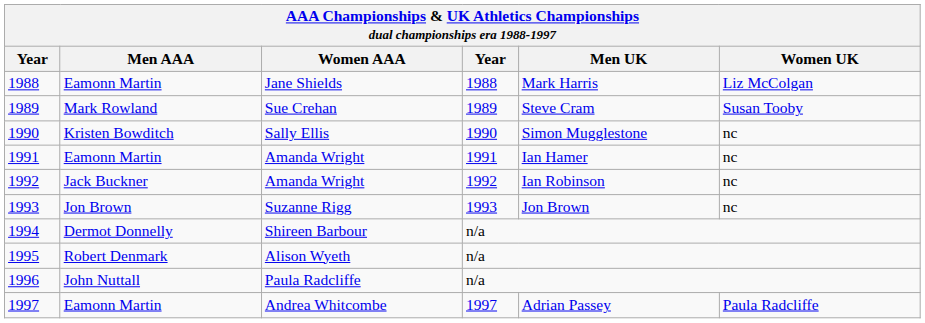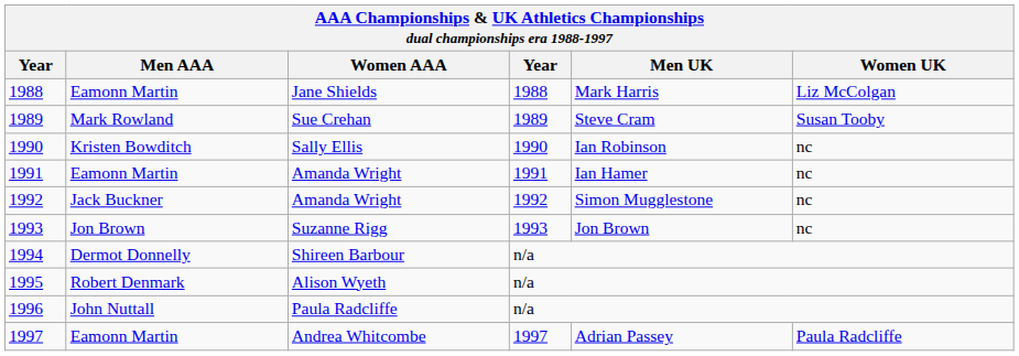Sally Ellis | Men UK: Simon Mugglestone -> Ian Robinson
1992 / Amanda Wright | Men UK: Ian Robinson -> Simon Mugglestone
